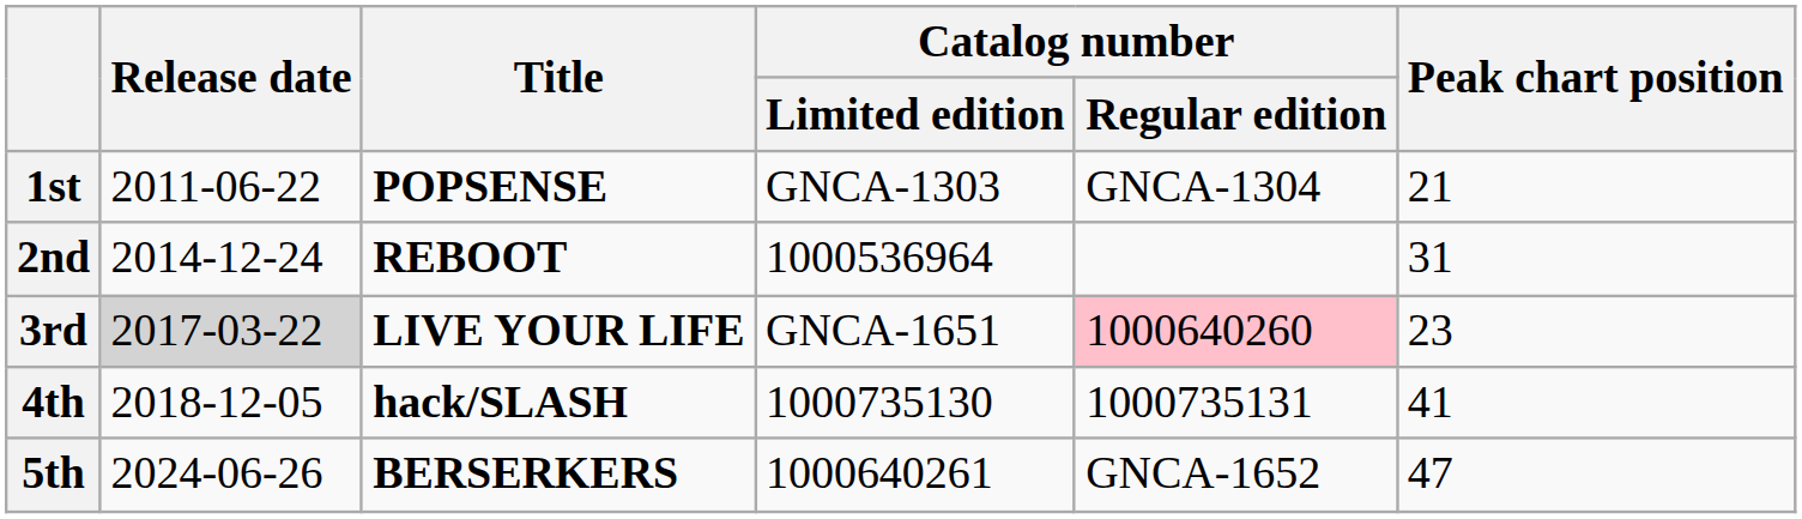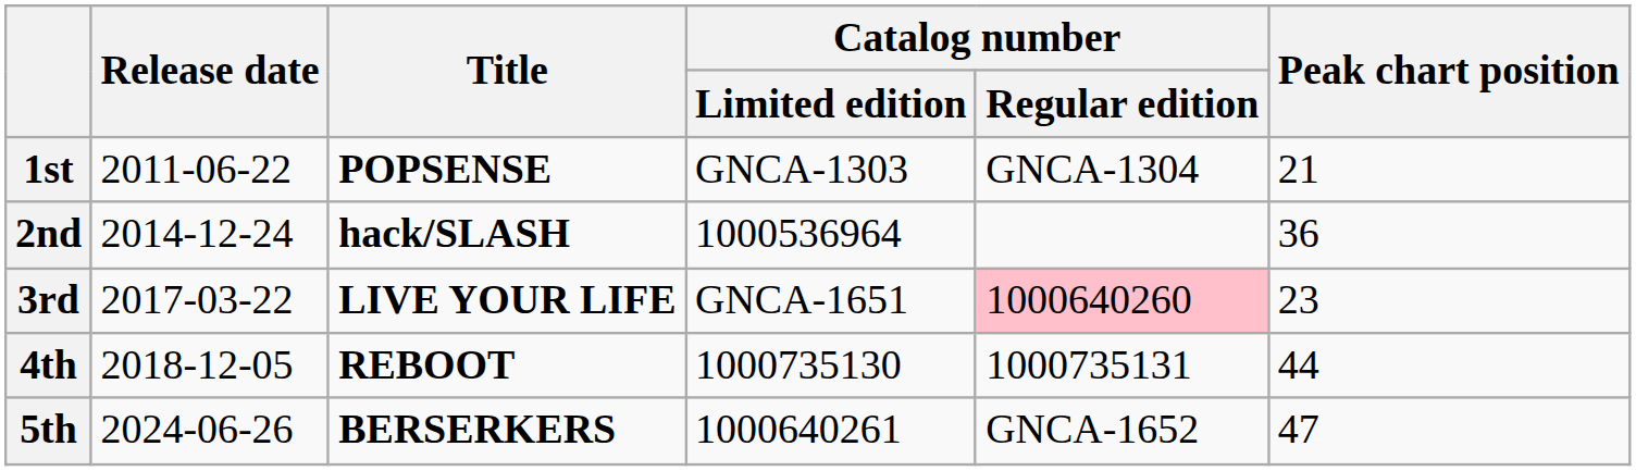2nd | Title: REBOOT -> hack/SLASH
2nd | Peak chart position: 31 -> 36
3rd | Release date: lightgrey background -> no background
4th | Title: hack/SLASH -> REBOOT
4th | Peak chart position: 41 -> 44
